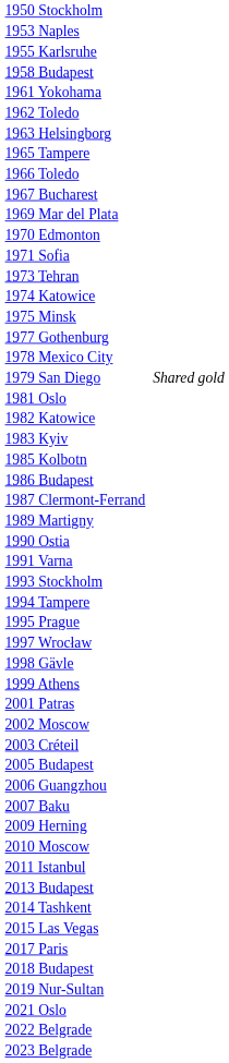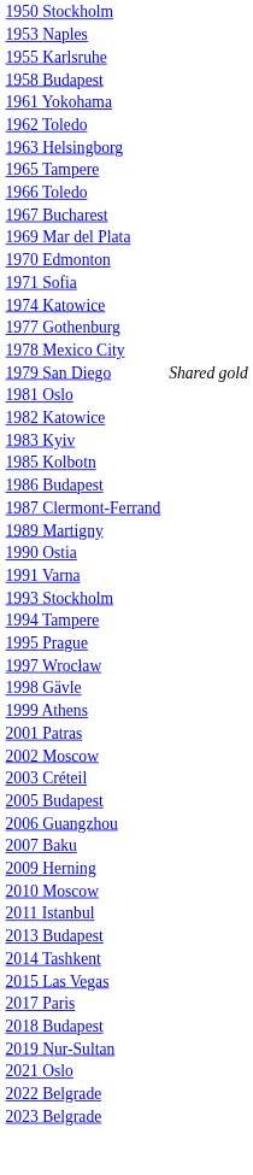- row: 1973 Tehran
- row: 1975 Minsk
